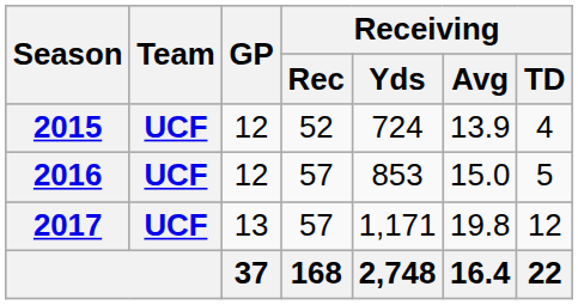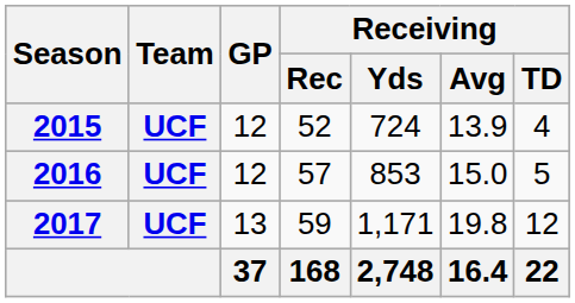2017 | Receiving / Rec: 57 -> 59
